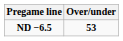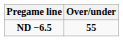ND −6.5 | Over/under: 53 -> 55
